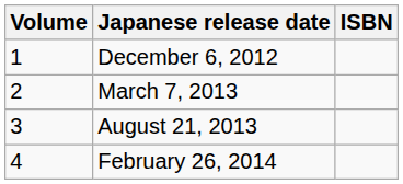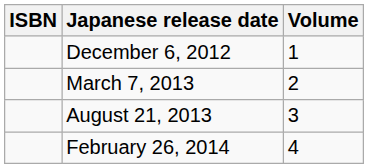columns swapped: Volume <-> ISBN
